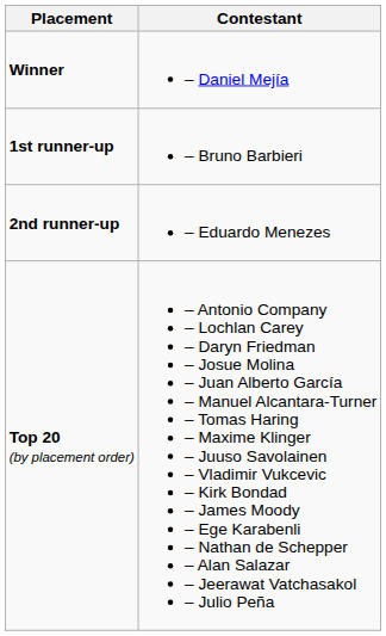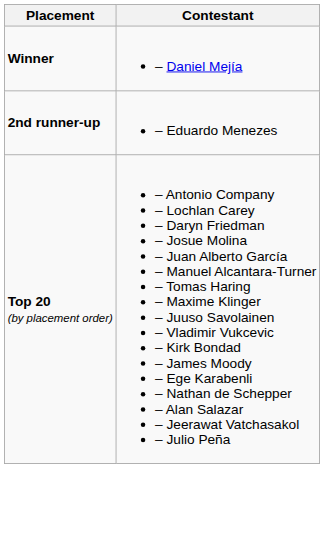- row: 1st runner-up | – Bruno Barbieri
